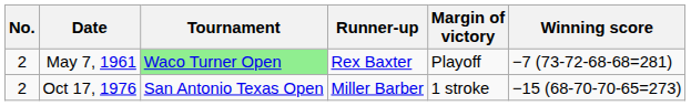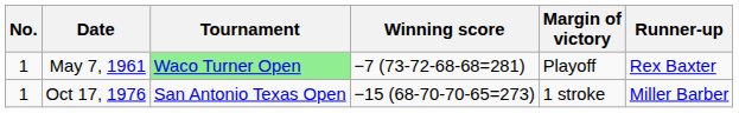columns swapped: Winning score <-> Runner-up
May 7, 1961 | No.: 2 -> 1
Oct 17, 1976 | No.: 2 -> 1
